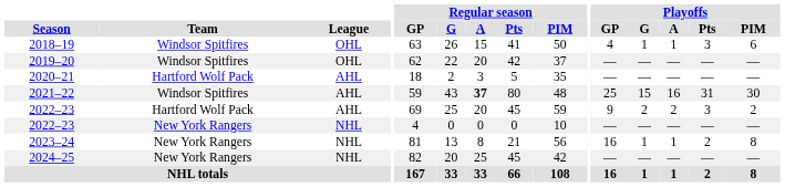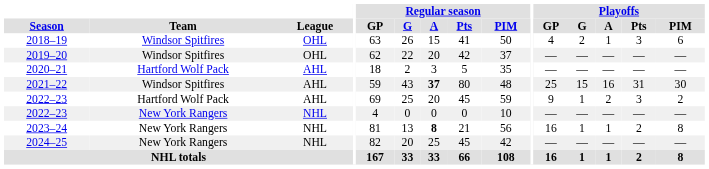2018–19 | Playoffs / G: 1 -> 2
2022–23 / Hartford Wolf Pack | Playoffs / G: 2 -> 1
2023–24 | Regular season / A: normal -> bold
